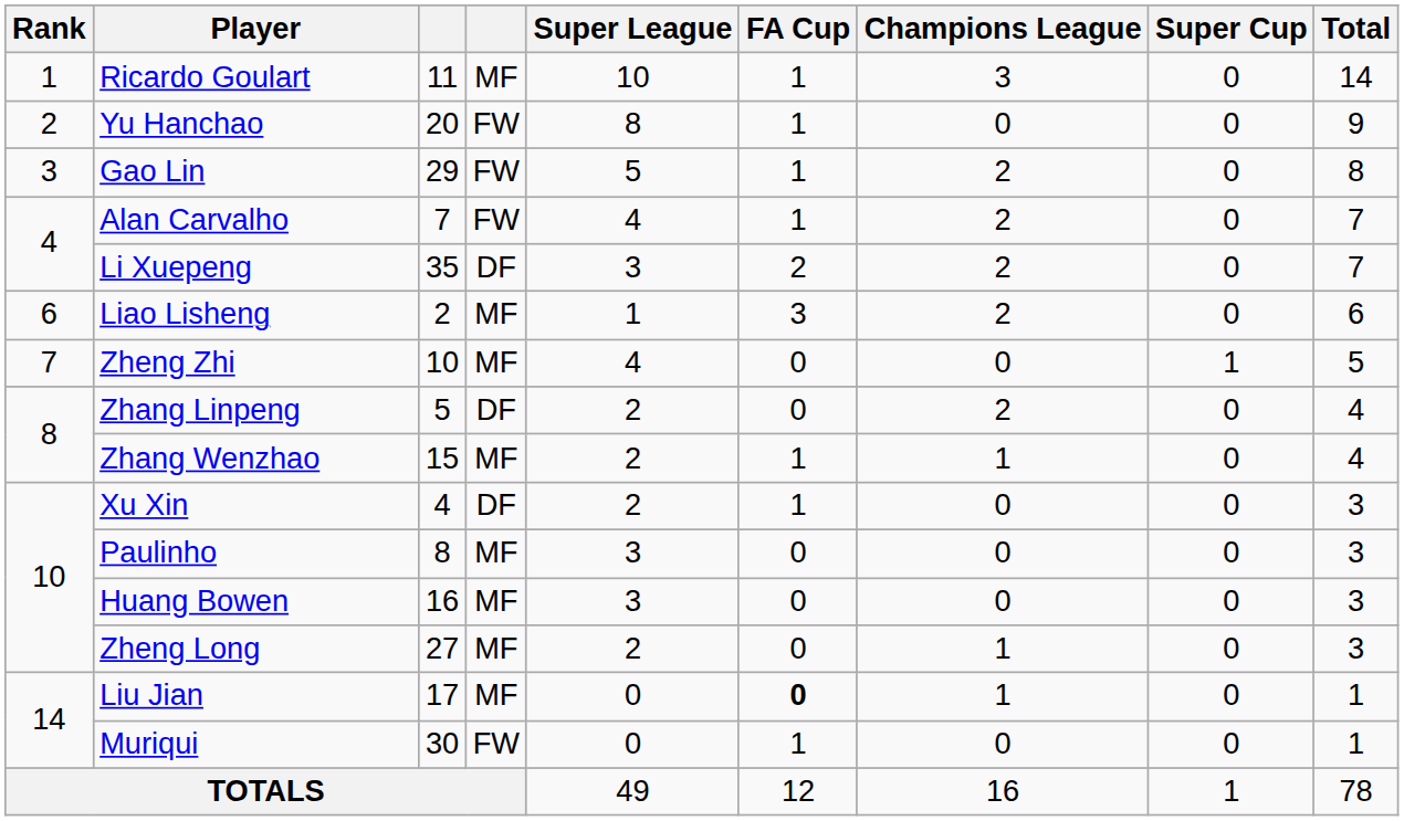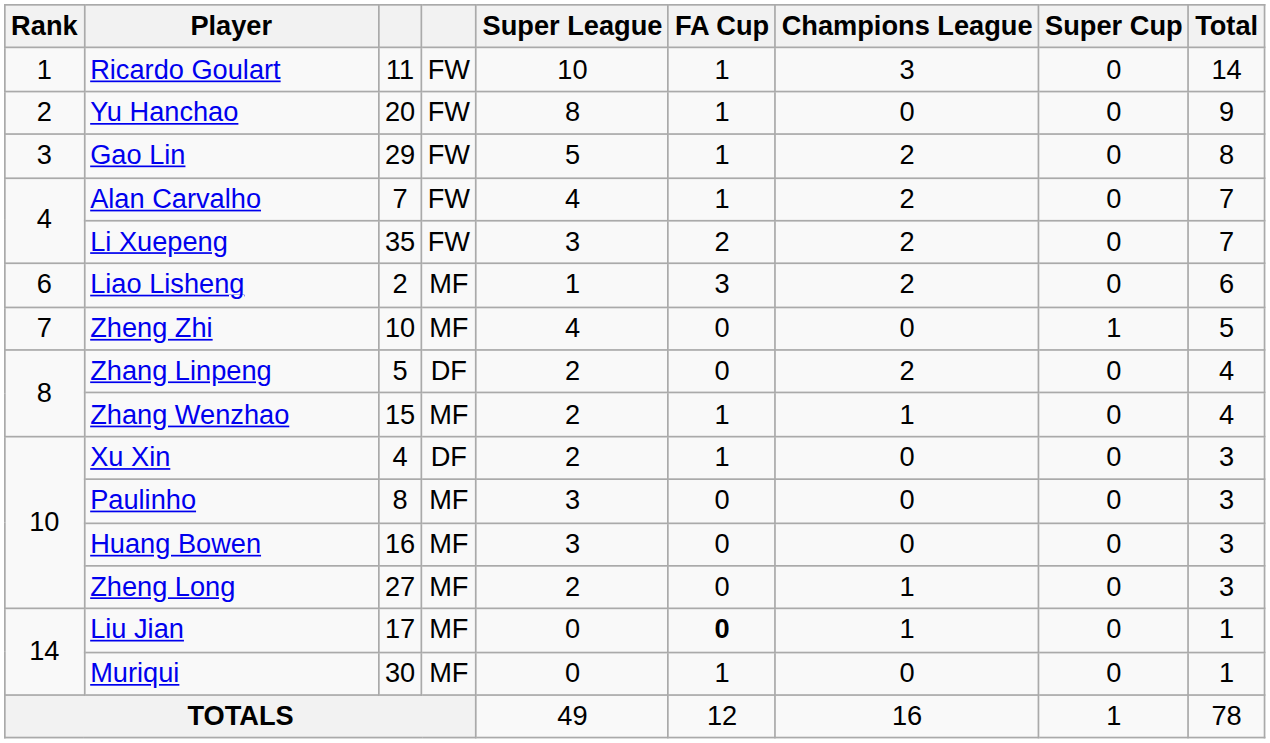Ricardo Goulart | column 4: MF -> FW
Li Xuepeng | column 4: DF -> FW
Muriqui | column 4: FW -> MF
